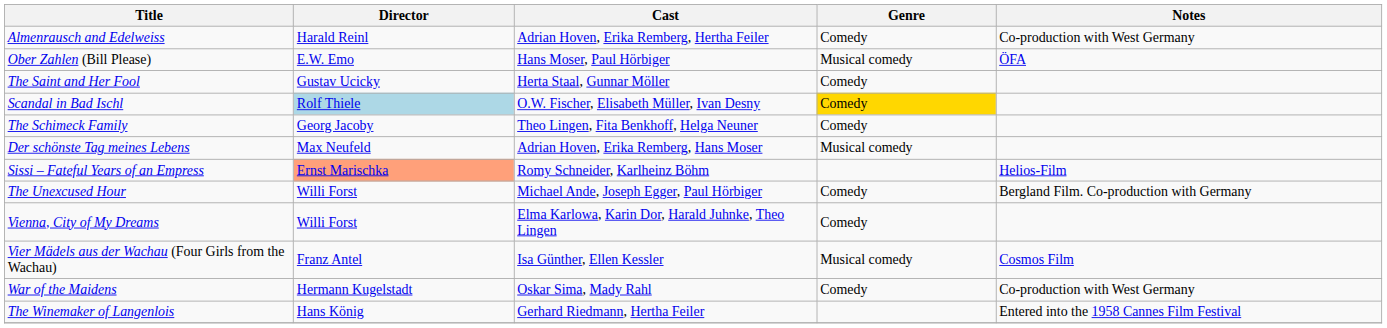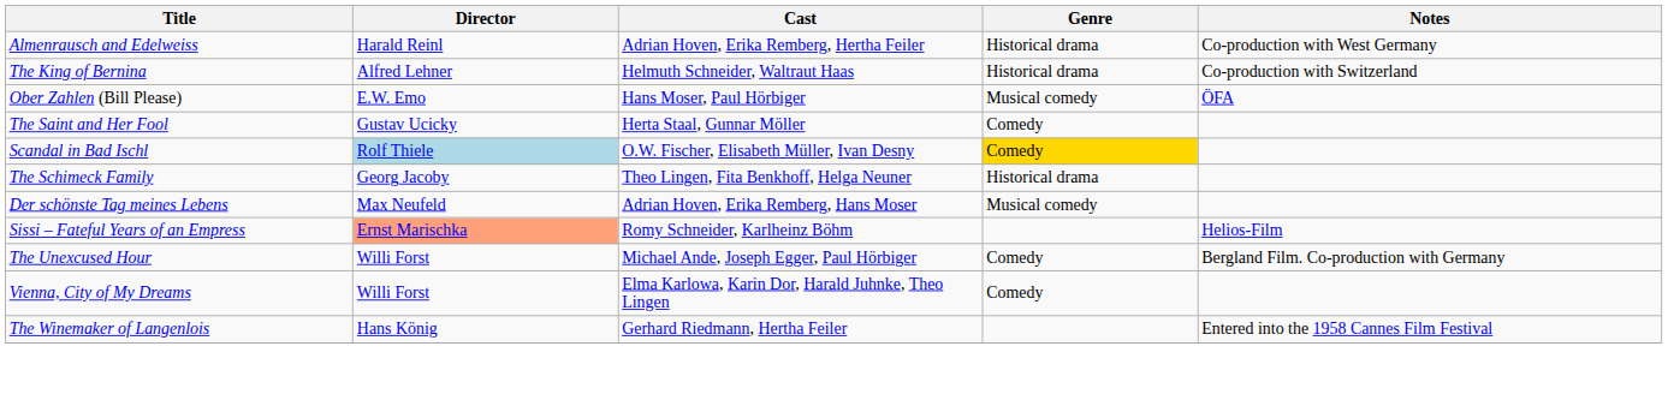Almenrausch and Edelweiss | Genre: Comedy -> Historical drama
+ row: The King of Bernina | Alfred Lehner | Helmuth Schneider, Waltraut Haas | Historical drama | Co-production with Switzerland
The Schimeck Family | Genre: Comedy -> Historical drama
- row: Vier Mädels aus der Wachau (Four Girls from the Wachau) | Franz Antel | Isa Günther, Ellen Kessler | Musical comedy | Cosmos Film
- row: War of the Maidens | Hermann Kugelstadt | Oskar Sima, Mady Rahl | Comedy | Co-production with West Germany
